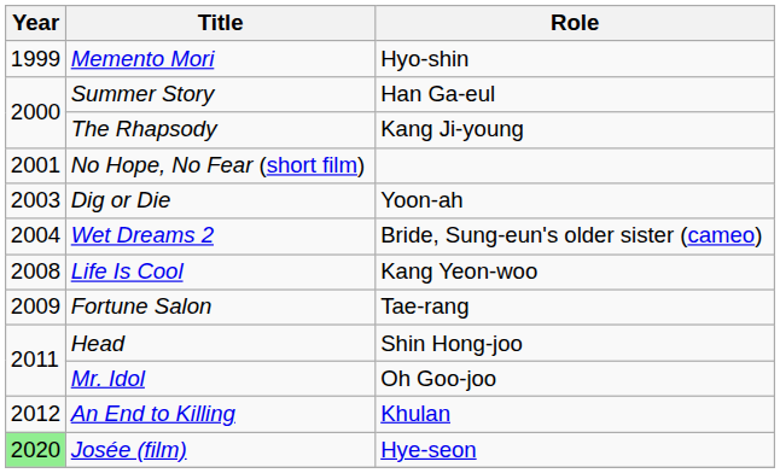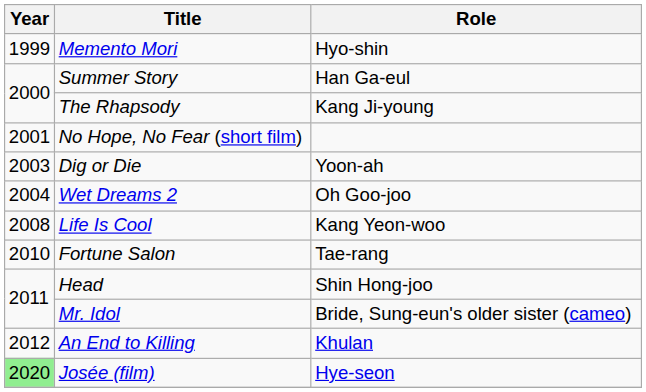Wet Dreams 2 | Role: Bride, Sung-eun's older sister (cameo) -> Oh Goo-joo
Fortune Salon | Year: 2009 -> 2010
Mr. Idol | Role: Oh Goo-joo -> Bride, Sung-eun's older sister (cameo)
